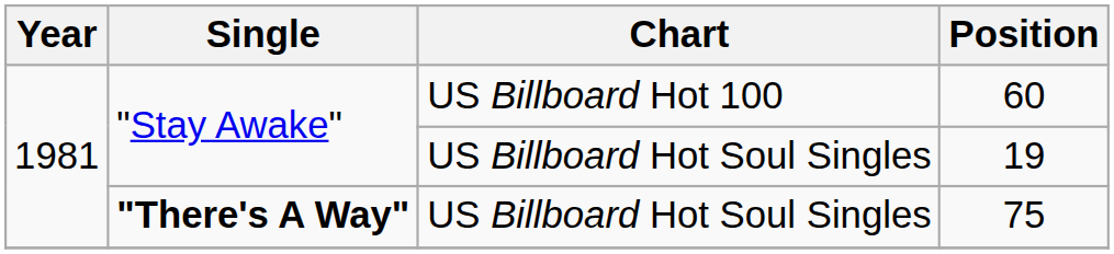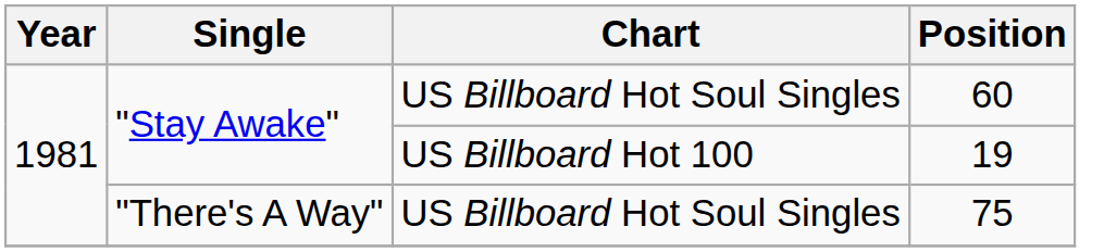60 | Chart: US Billboard Hot 100 -> US Billboard Hot Soul Singles
19 | Chart: US Billboard Hot Soul Singles -> US Billboard Hot 100
75 | Single: bold -> normal
